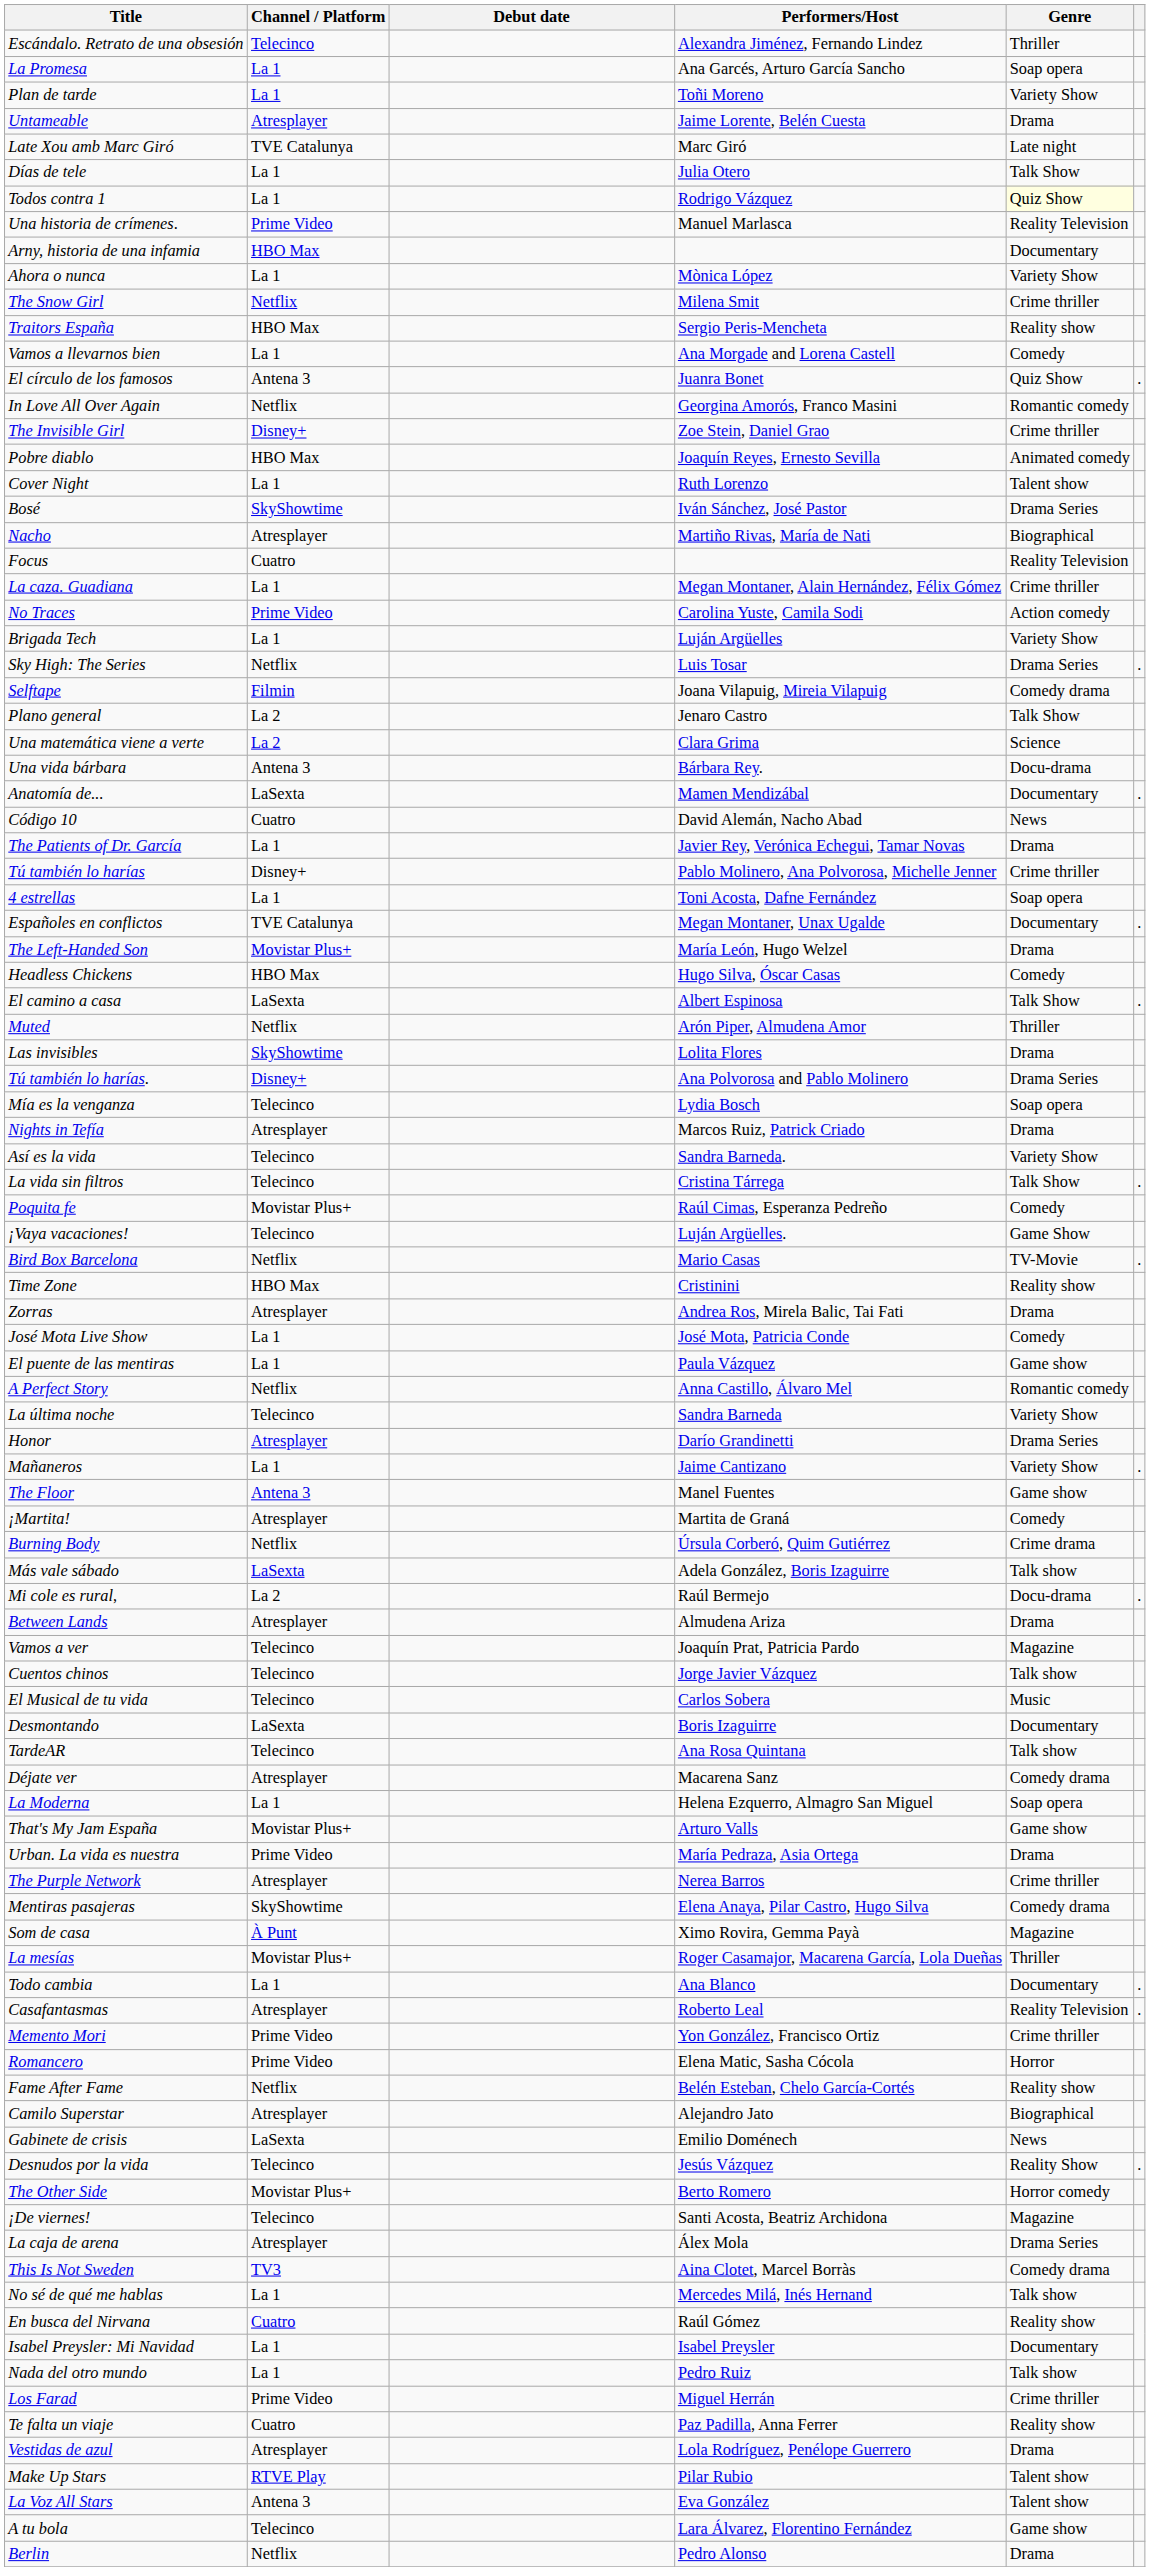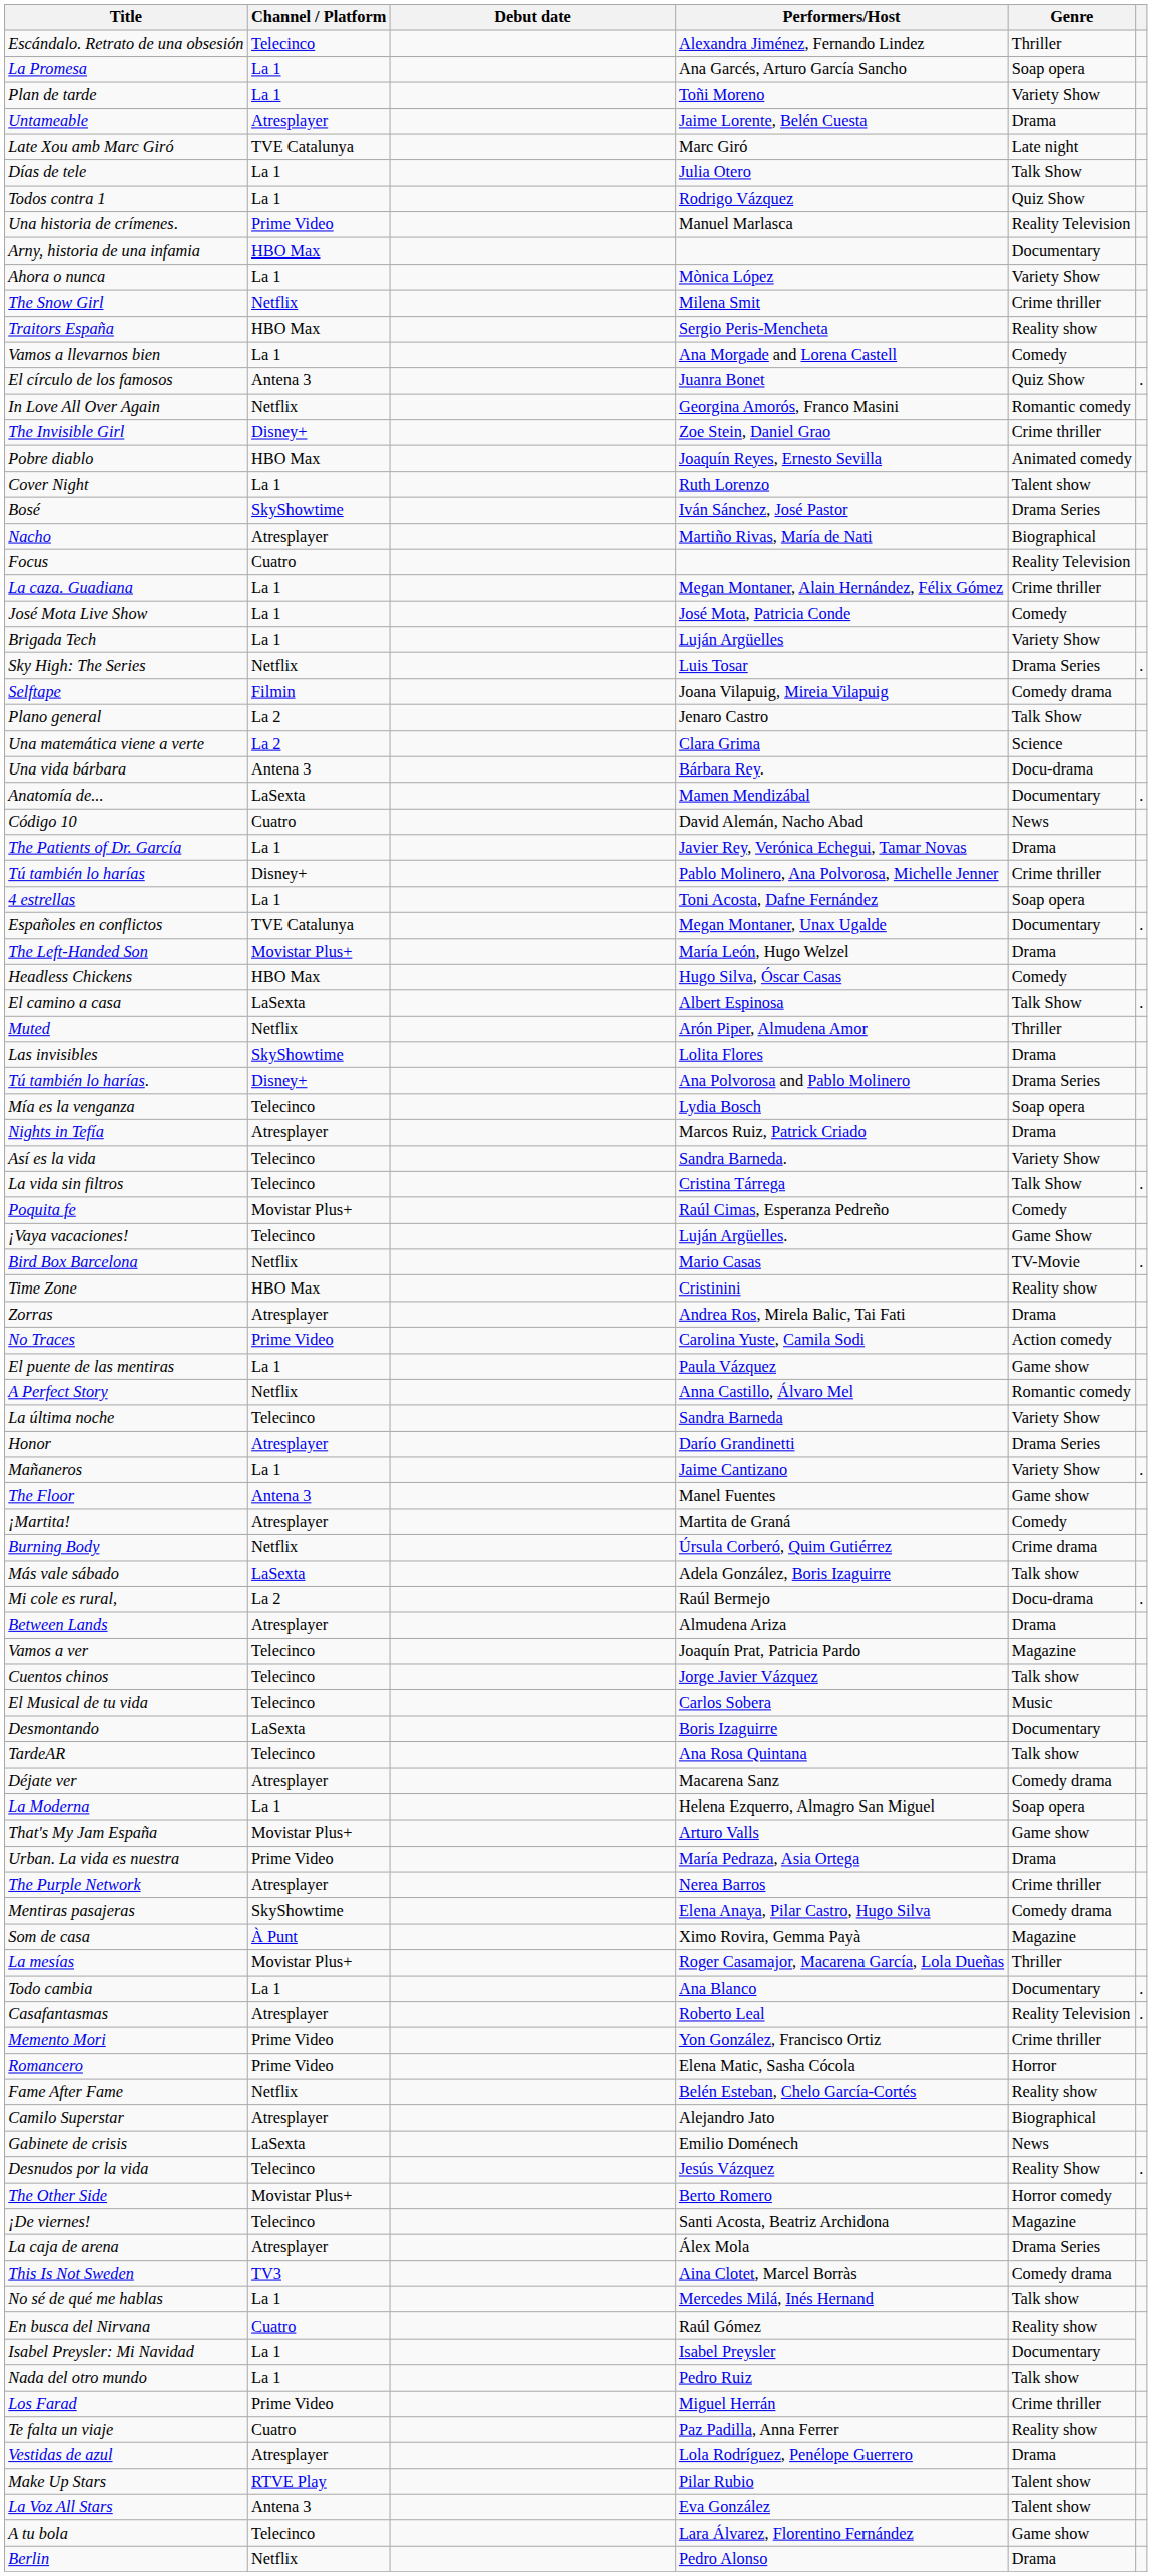Todos contra 1 | Genre: lightyellow background -> no background
rows swapped: No Traces <-> José Mota Live Show
